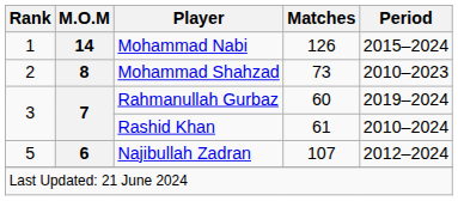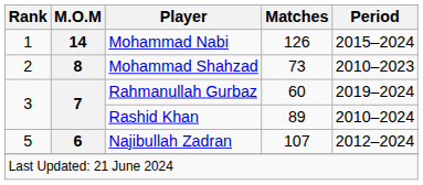Rashid Khan | Matches: 61 -> 89
